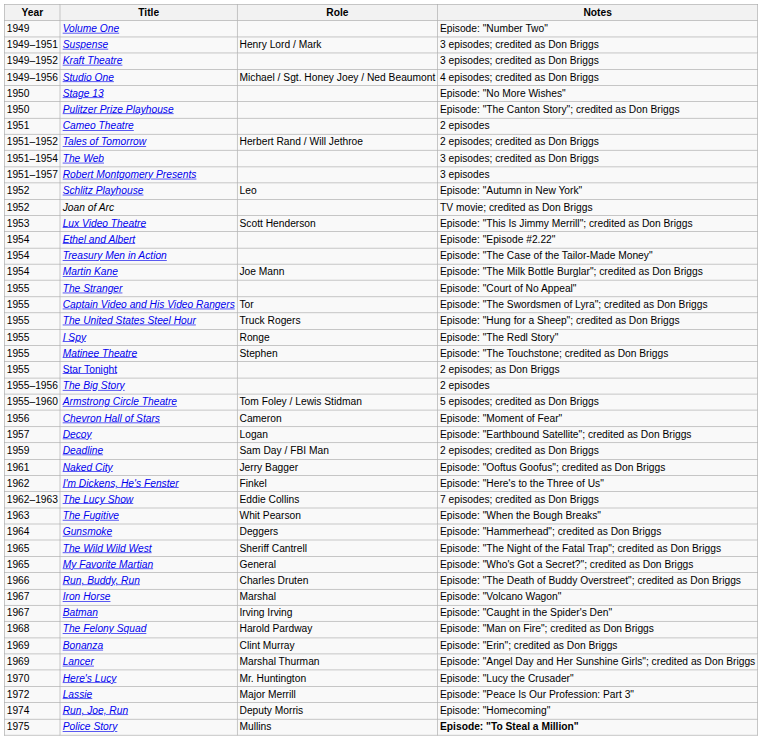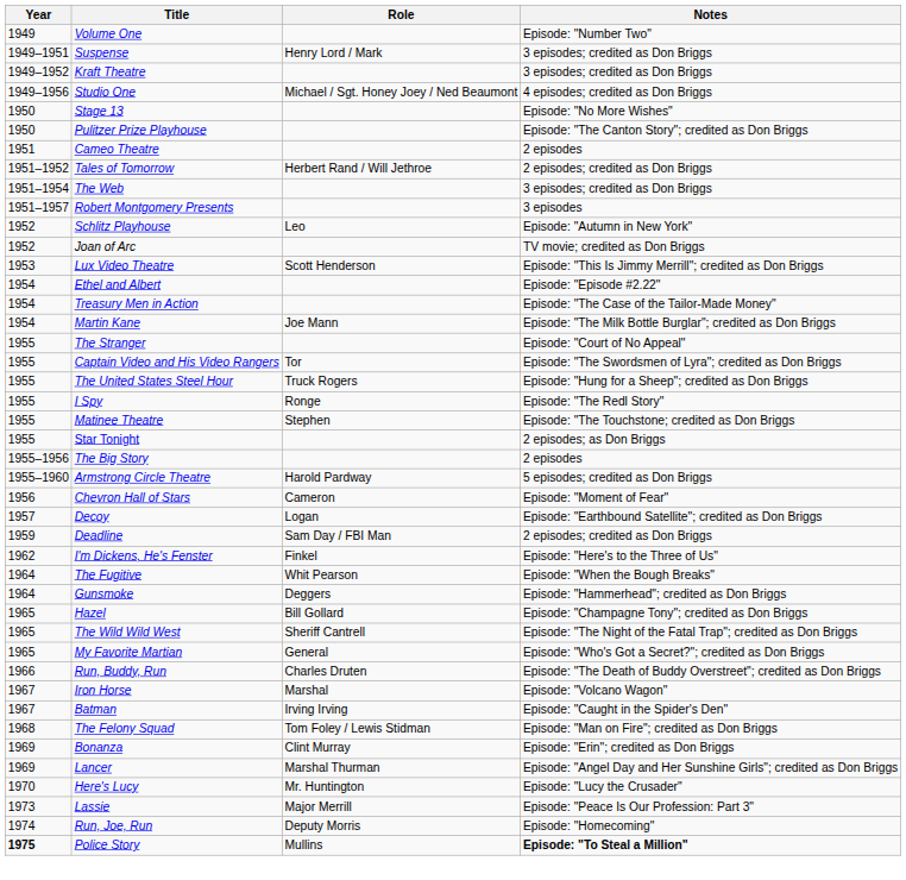Armstrong Circle Theatre | Role: Tom Foley / Lewis Stidman -> Harold Pardway
- row: 1961 | Naked City | Jerry Bagger | Episode: "Ooftus Goofus"; credited as Don Briggs
- row: 1962–1963 | The Lucy Show | Eddie Collins | 7 episodes; credited as Don Briggs
The Fugitive | Year: 1963 -> 1964
+ row: 1965 | Hazel | Bill Gollard | Episode: "Champagne Tony"; credited as Don Briggs
The Felony Squad | Role: Harold Pardway -> Tom Foley / Lewis Stidman
Lassie | Year: 1972 -> 1973
Police Story | Year: normal -> bold
